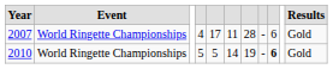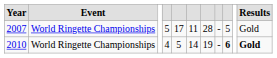2007 | column 4: 4 -> 5
2007 | column 9: 6 -> 5
2010 | column 4: 5 -> 4
2010 | Results: normal -> bold
